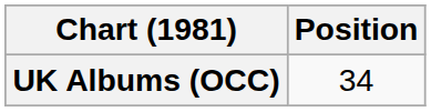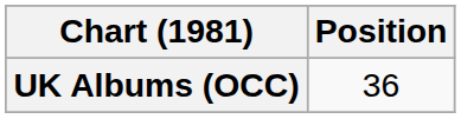UK Albums (OCC) | Position: 34 -> 36
